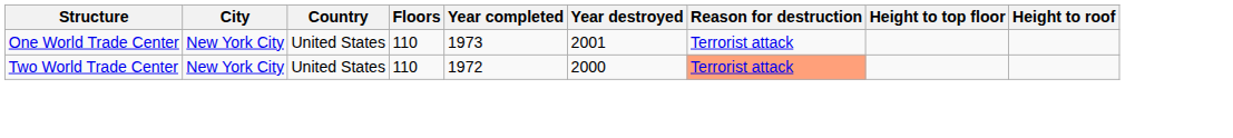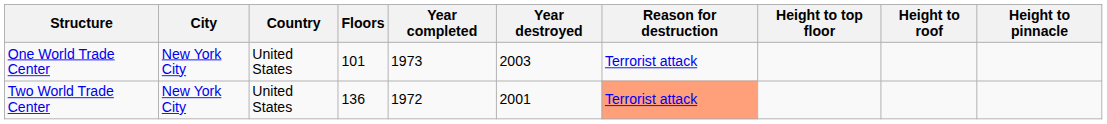+ column: Height to pinnacle
One World Trade Center | Floors: 110 -> 101
One World Trade Center | Year destroyed: 2001 -> 2003
Two World Trade Center | Floors: 110 -> 136
Two World Trade Center | Year destroyed: 2000 -> 2001
